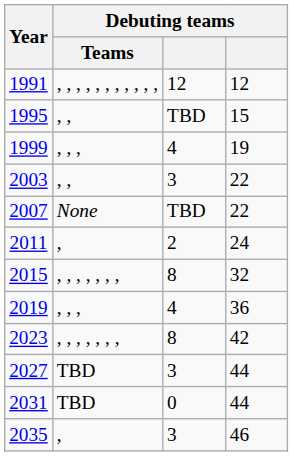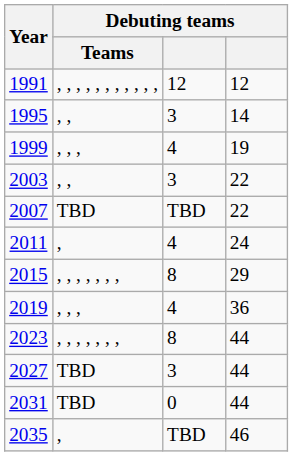1995 | column 3: TBD -> 3
1995 | column 4: 15 -> 14
2007 | Debuting teams / Teams: None -> TBD
2011 | column 3: 2 -> 4
2015 | column 4: 32 -> 29
2023 | column 4: 42 -> 44
2035 | column 3: 3 -> TBD
